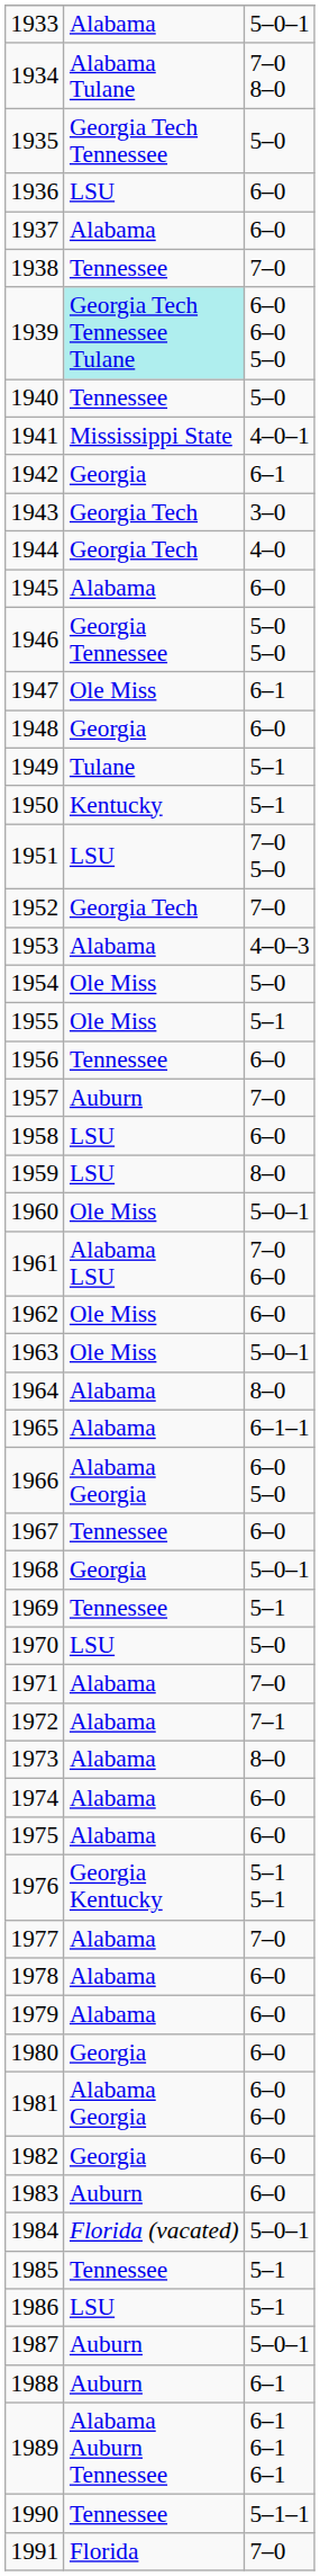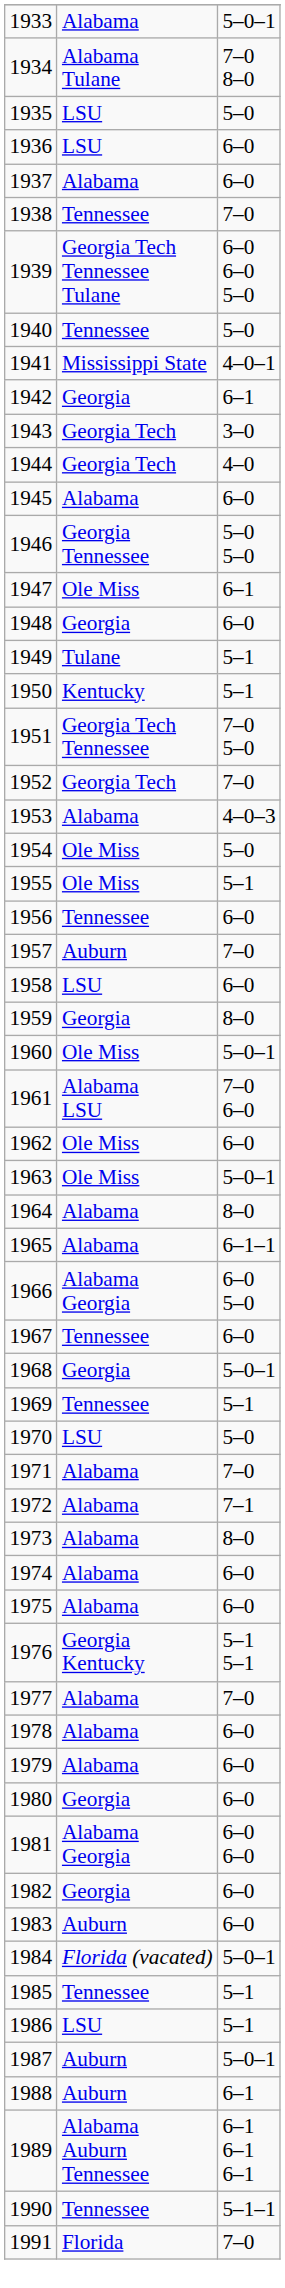1935 | column 2: Georgia Tech Tennessee -> LSU
1939 | column 2: paleturquoise background -> no background
1951 | column 2: LSU -> Georgia Tech Tennessee
1959 | column 2: LSU -> Georgia
